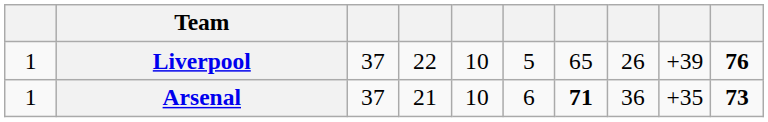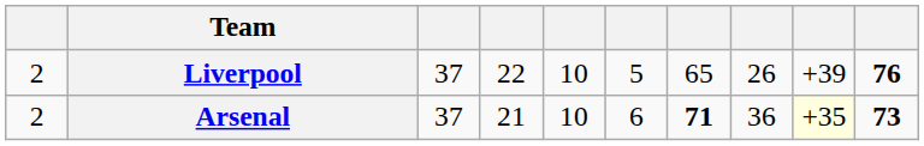Liverpool | column 1: 1 -> 2
Arsenal | column 1: 1 -> 2
Arsenal | column 9: no background -> lightyellow background
